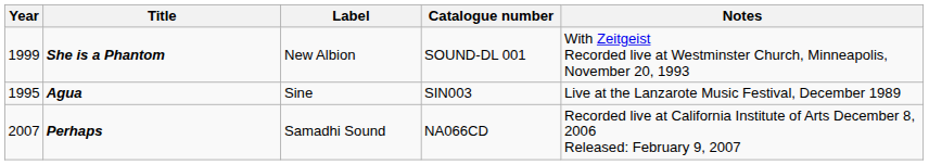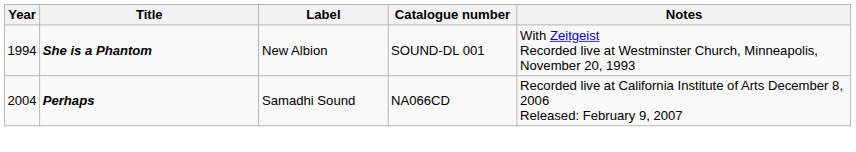She is a Phantom | Year: 1999 -> 1994
- row: 1995 | Agua | Sine | SIN003 | Live at the Lanzarote Music Festival, December 1989
Perhaps | Year: 2007 -> 2004
